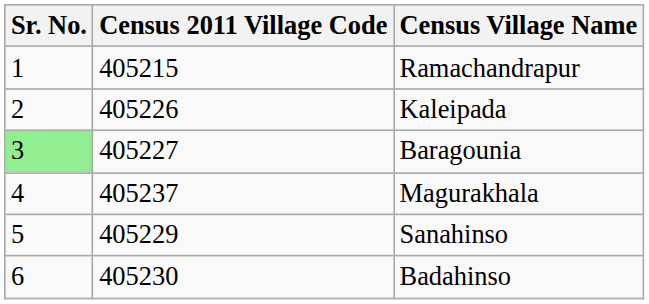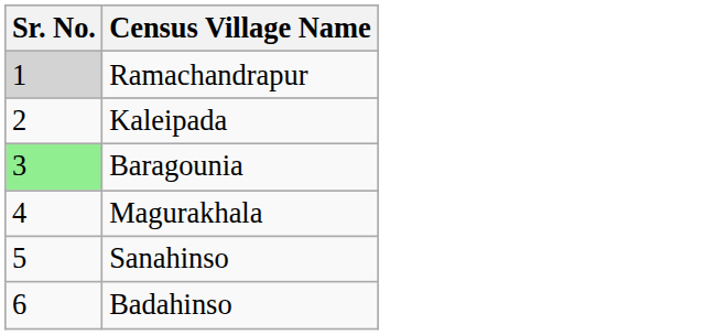- column: Census 2011 Village Code | 405215 | 405226 | 405227 | 405237 | 405229 | 405230
Ramachandrapur | Sr. No.: no background -> lightgrey background
